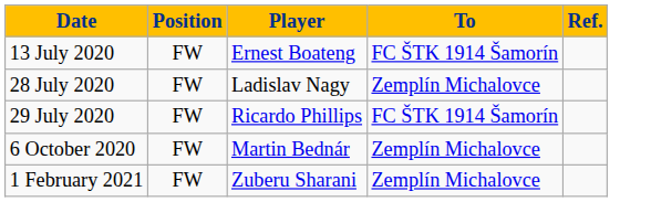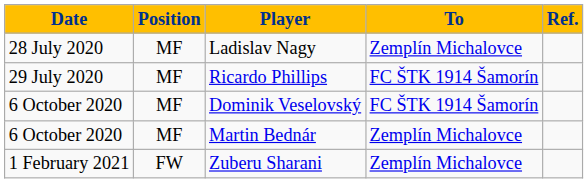- row: 13 July 2020 | FW | Ernest Boateng | FC ŠTK 1914 Šamorín
Ladislav Nagy | Position: FW -> MF
Ricardo Phillips | Position: FW -> MF
+ row: 6 October 2020 | MF | Dominik Veselovský | FC ŠTK 1914 Šamorín
Martin Bednár | Position: FW -> MF
